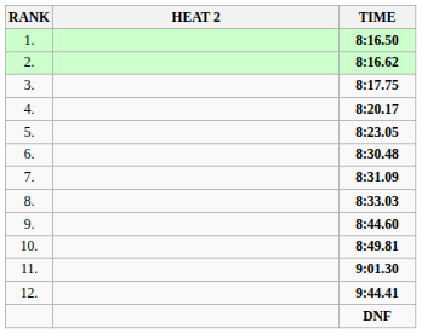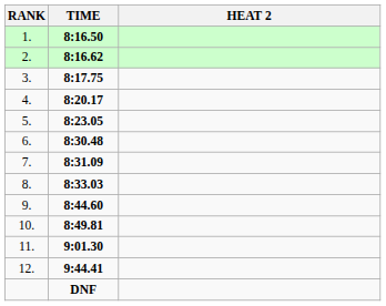columns swapped: HEAT 2 <-> TIME
